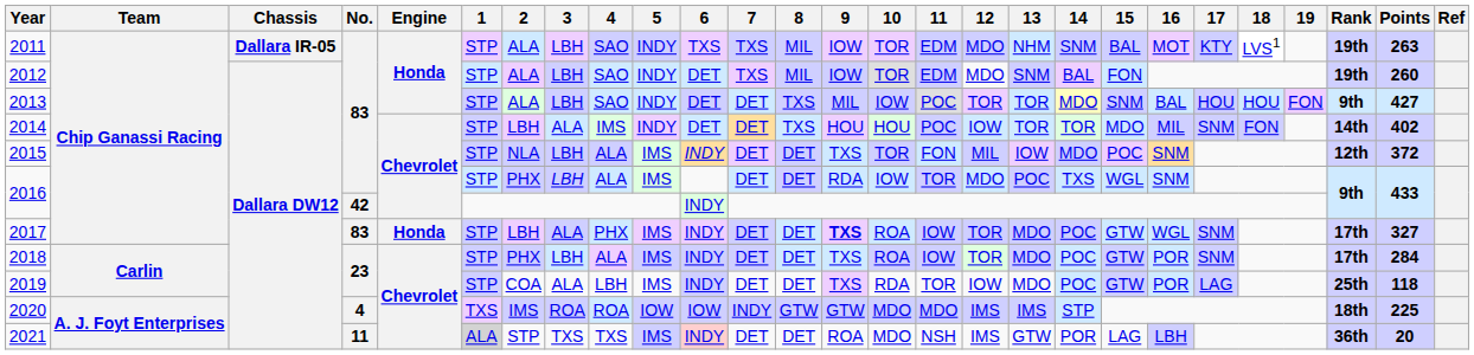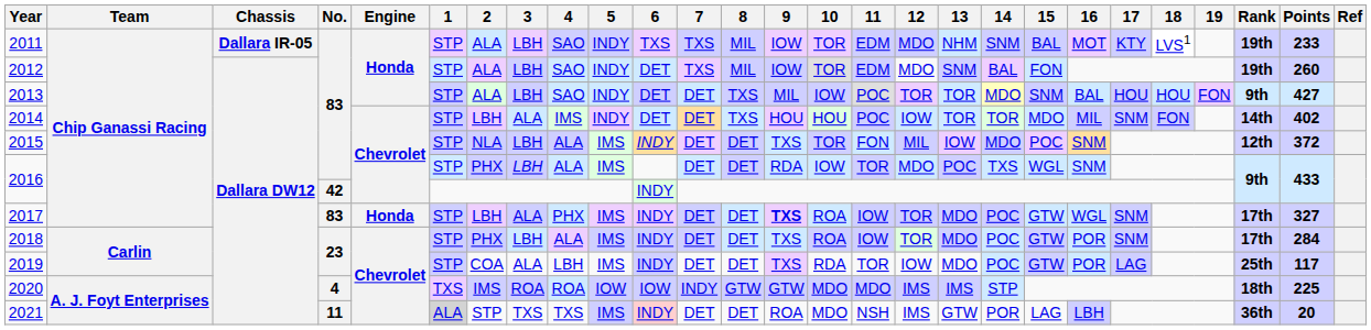2011 | Points: 263 -> 233
2019 | Points: 118 -> 117
